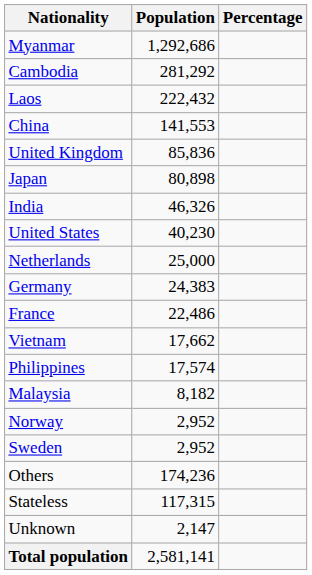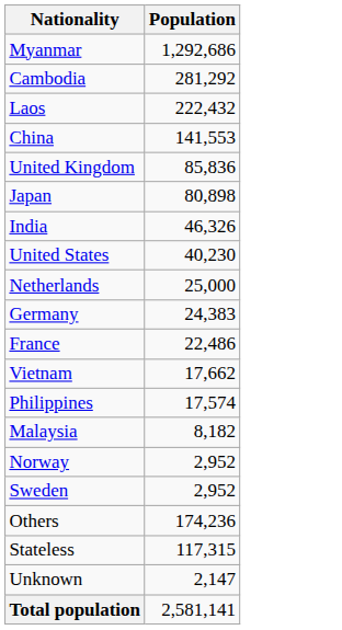- column: Percentage
